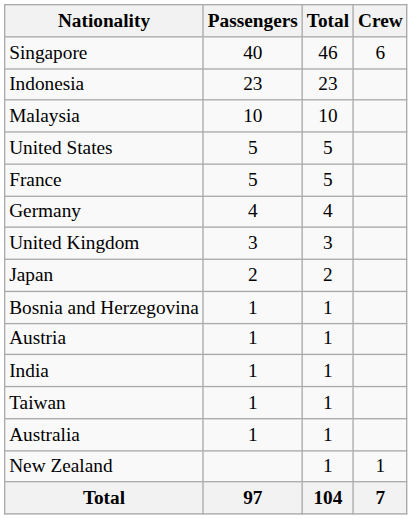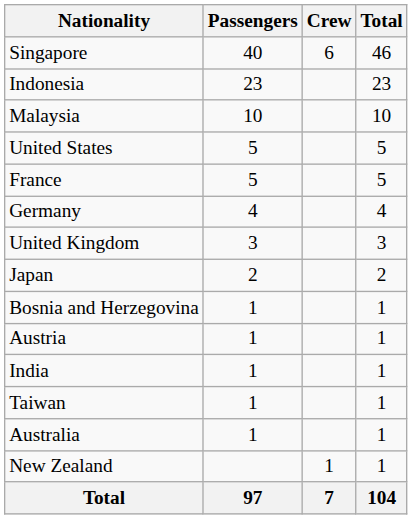columns swapped: Crew <-> Total
